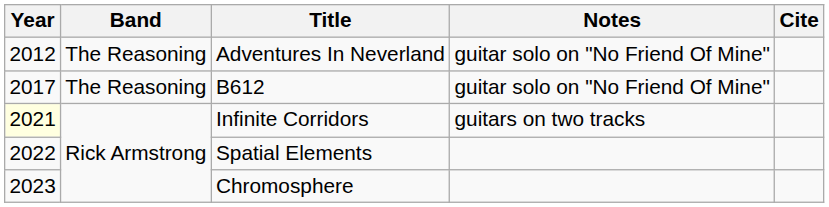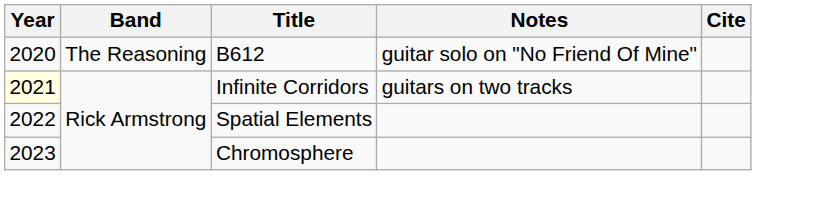- row: 2012 | The Reasoning | Adventures In Neverland | guitar solo on "No Friend Of Mine"
B612 | Year: 2017 -> 2020
